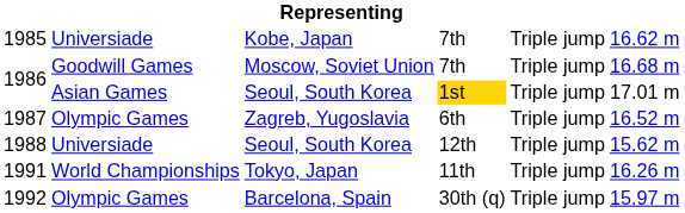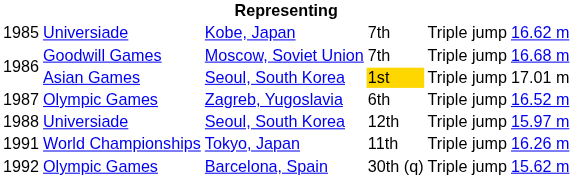1988 | column 6: 15.62 m -> 15.97 m
1992 | column 6: 15.97 m -> 15.62 m
